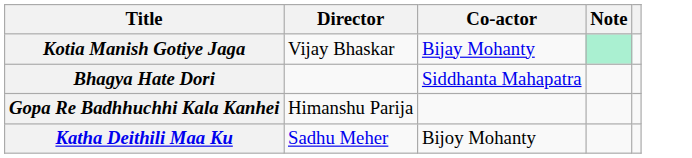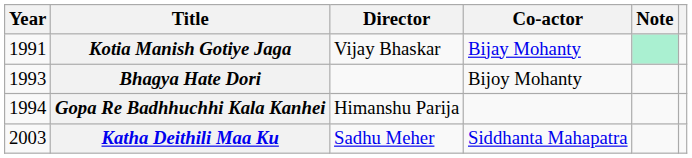+ column: Year | 1991 | 1993 | 1994 | 2003
Bhagya Hate Dori | Co-actor: Siddhanta Mahapatra -> Bijoy Mohanty
Katha Deithili Maa Ku | Co-actor: Bijoy Mohanty -> Siddhanta Mahapatra
